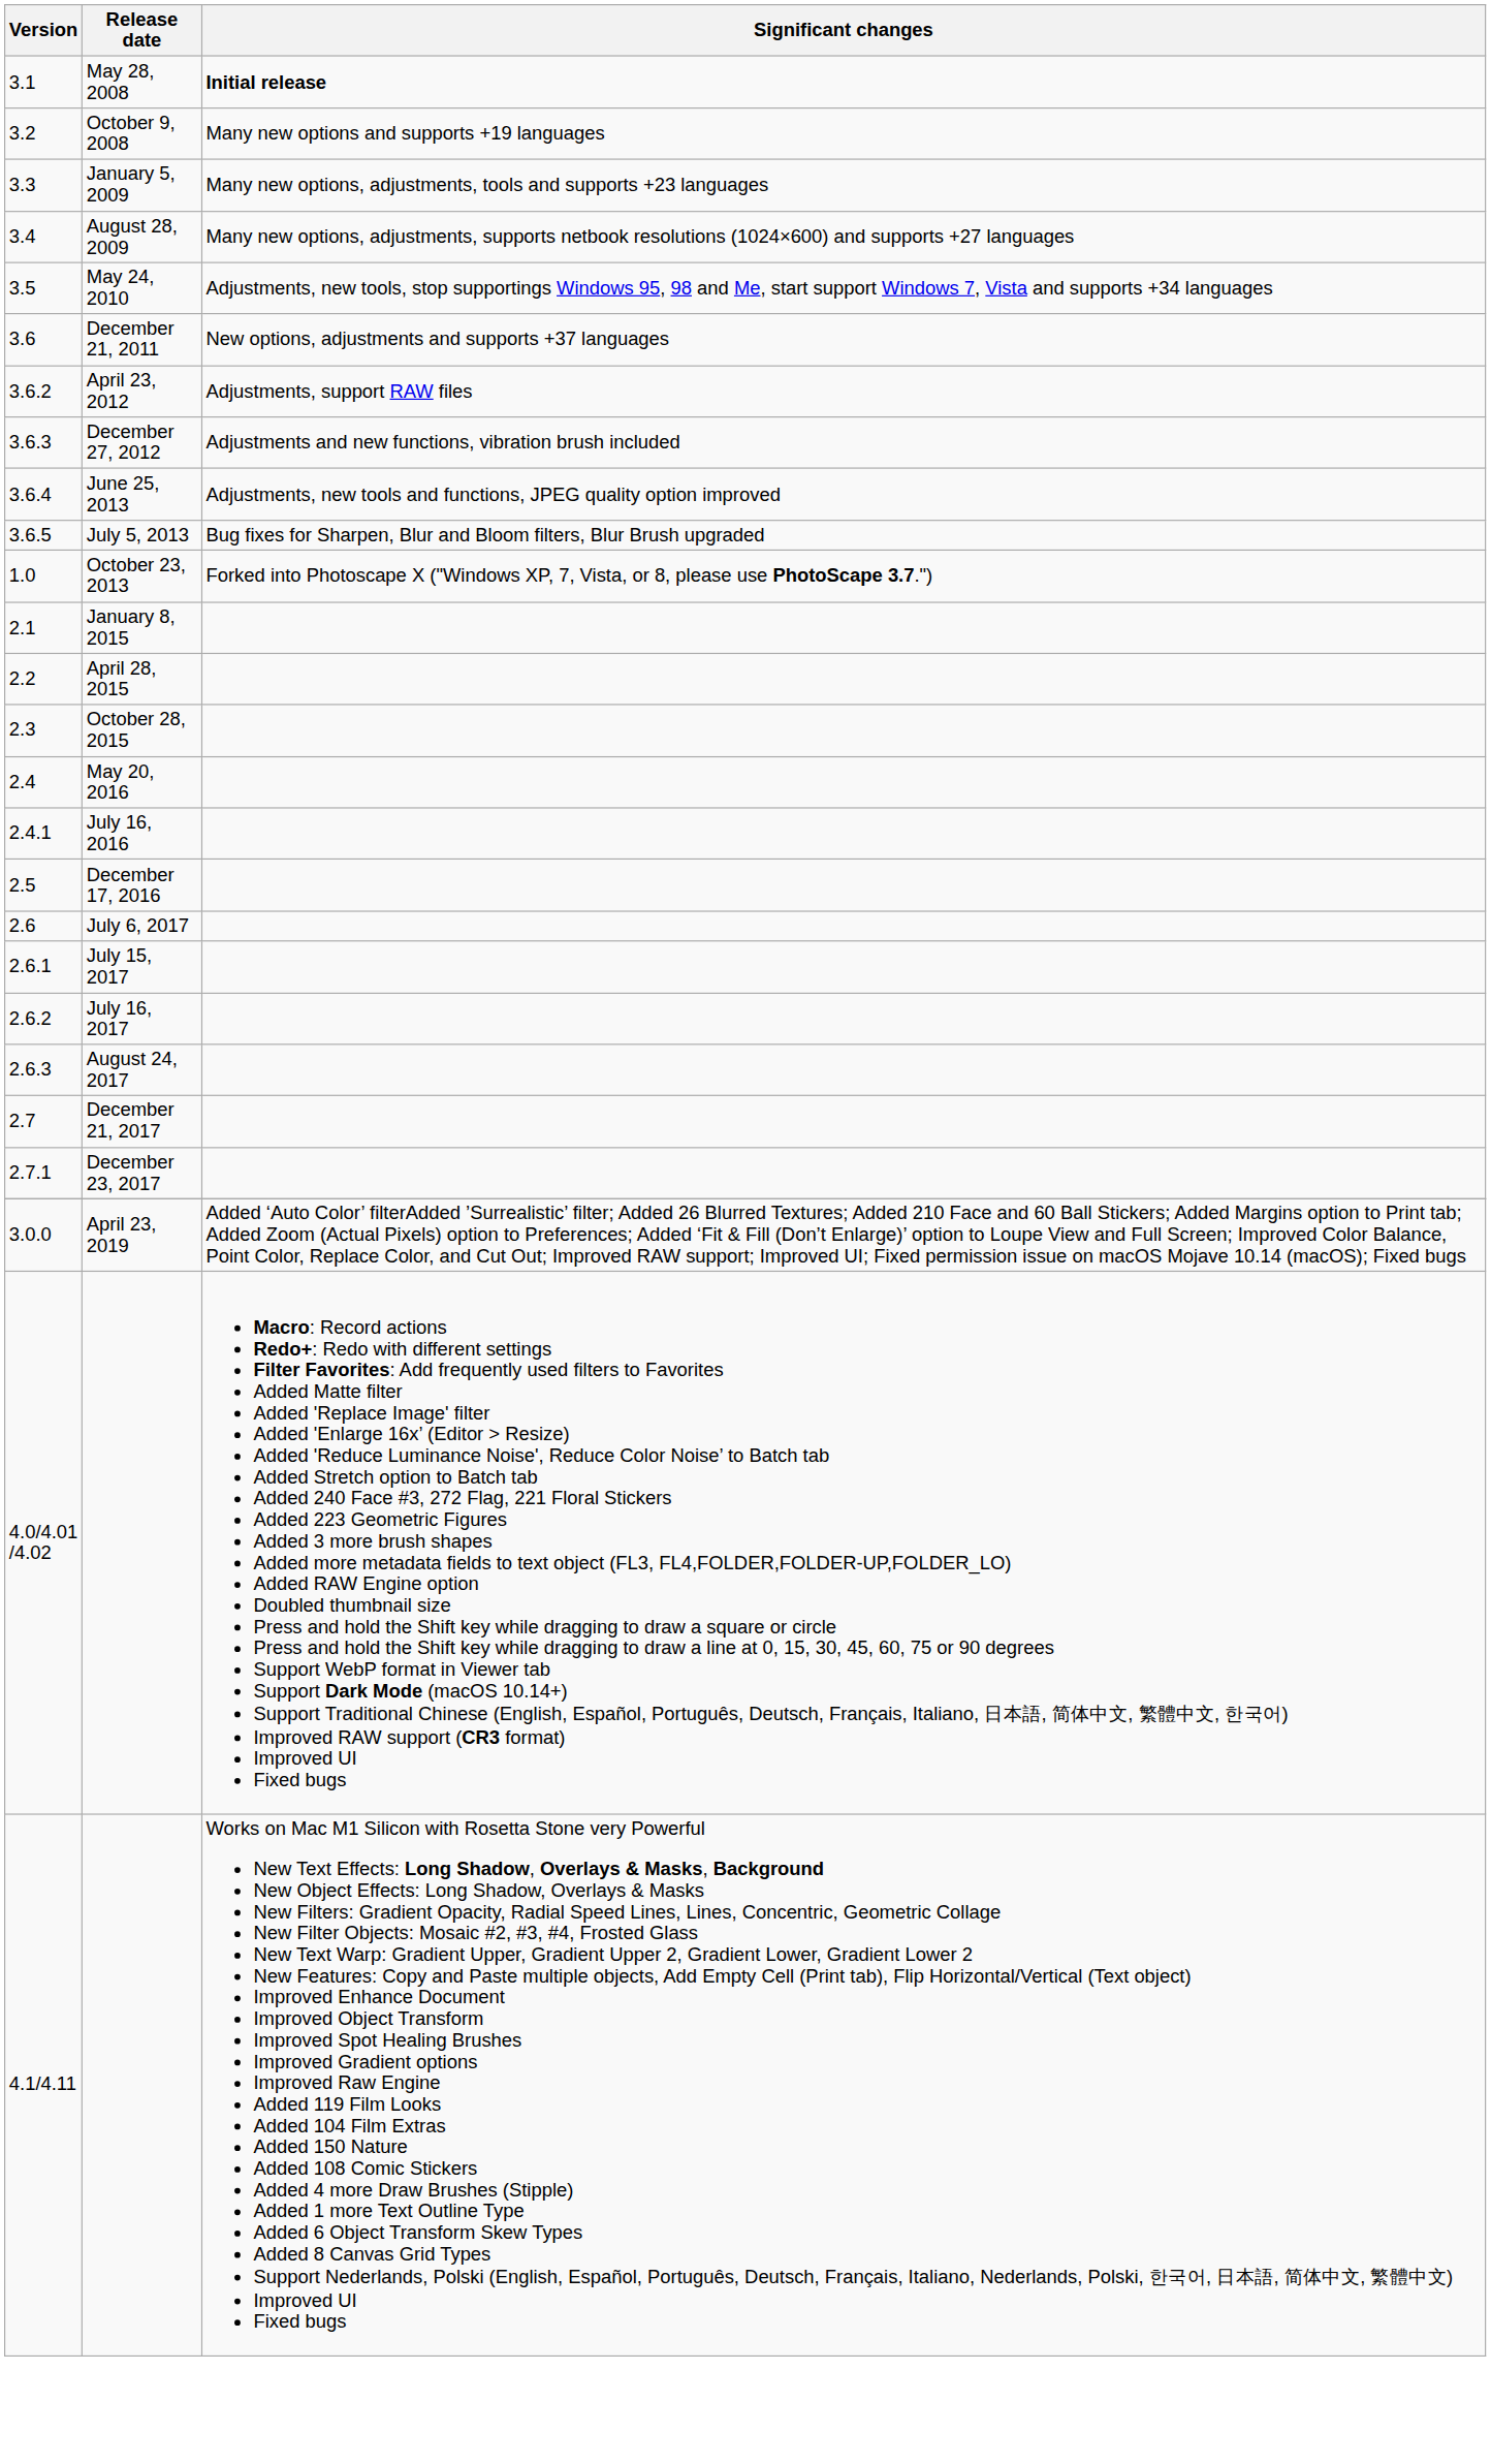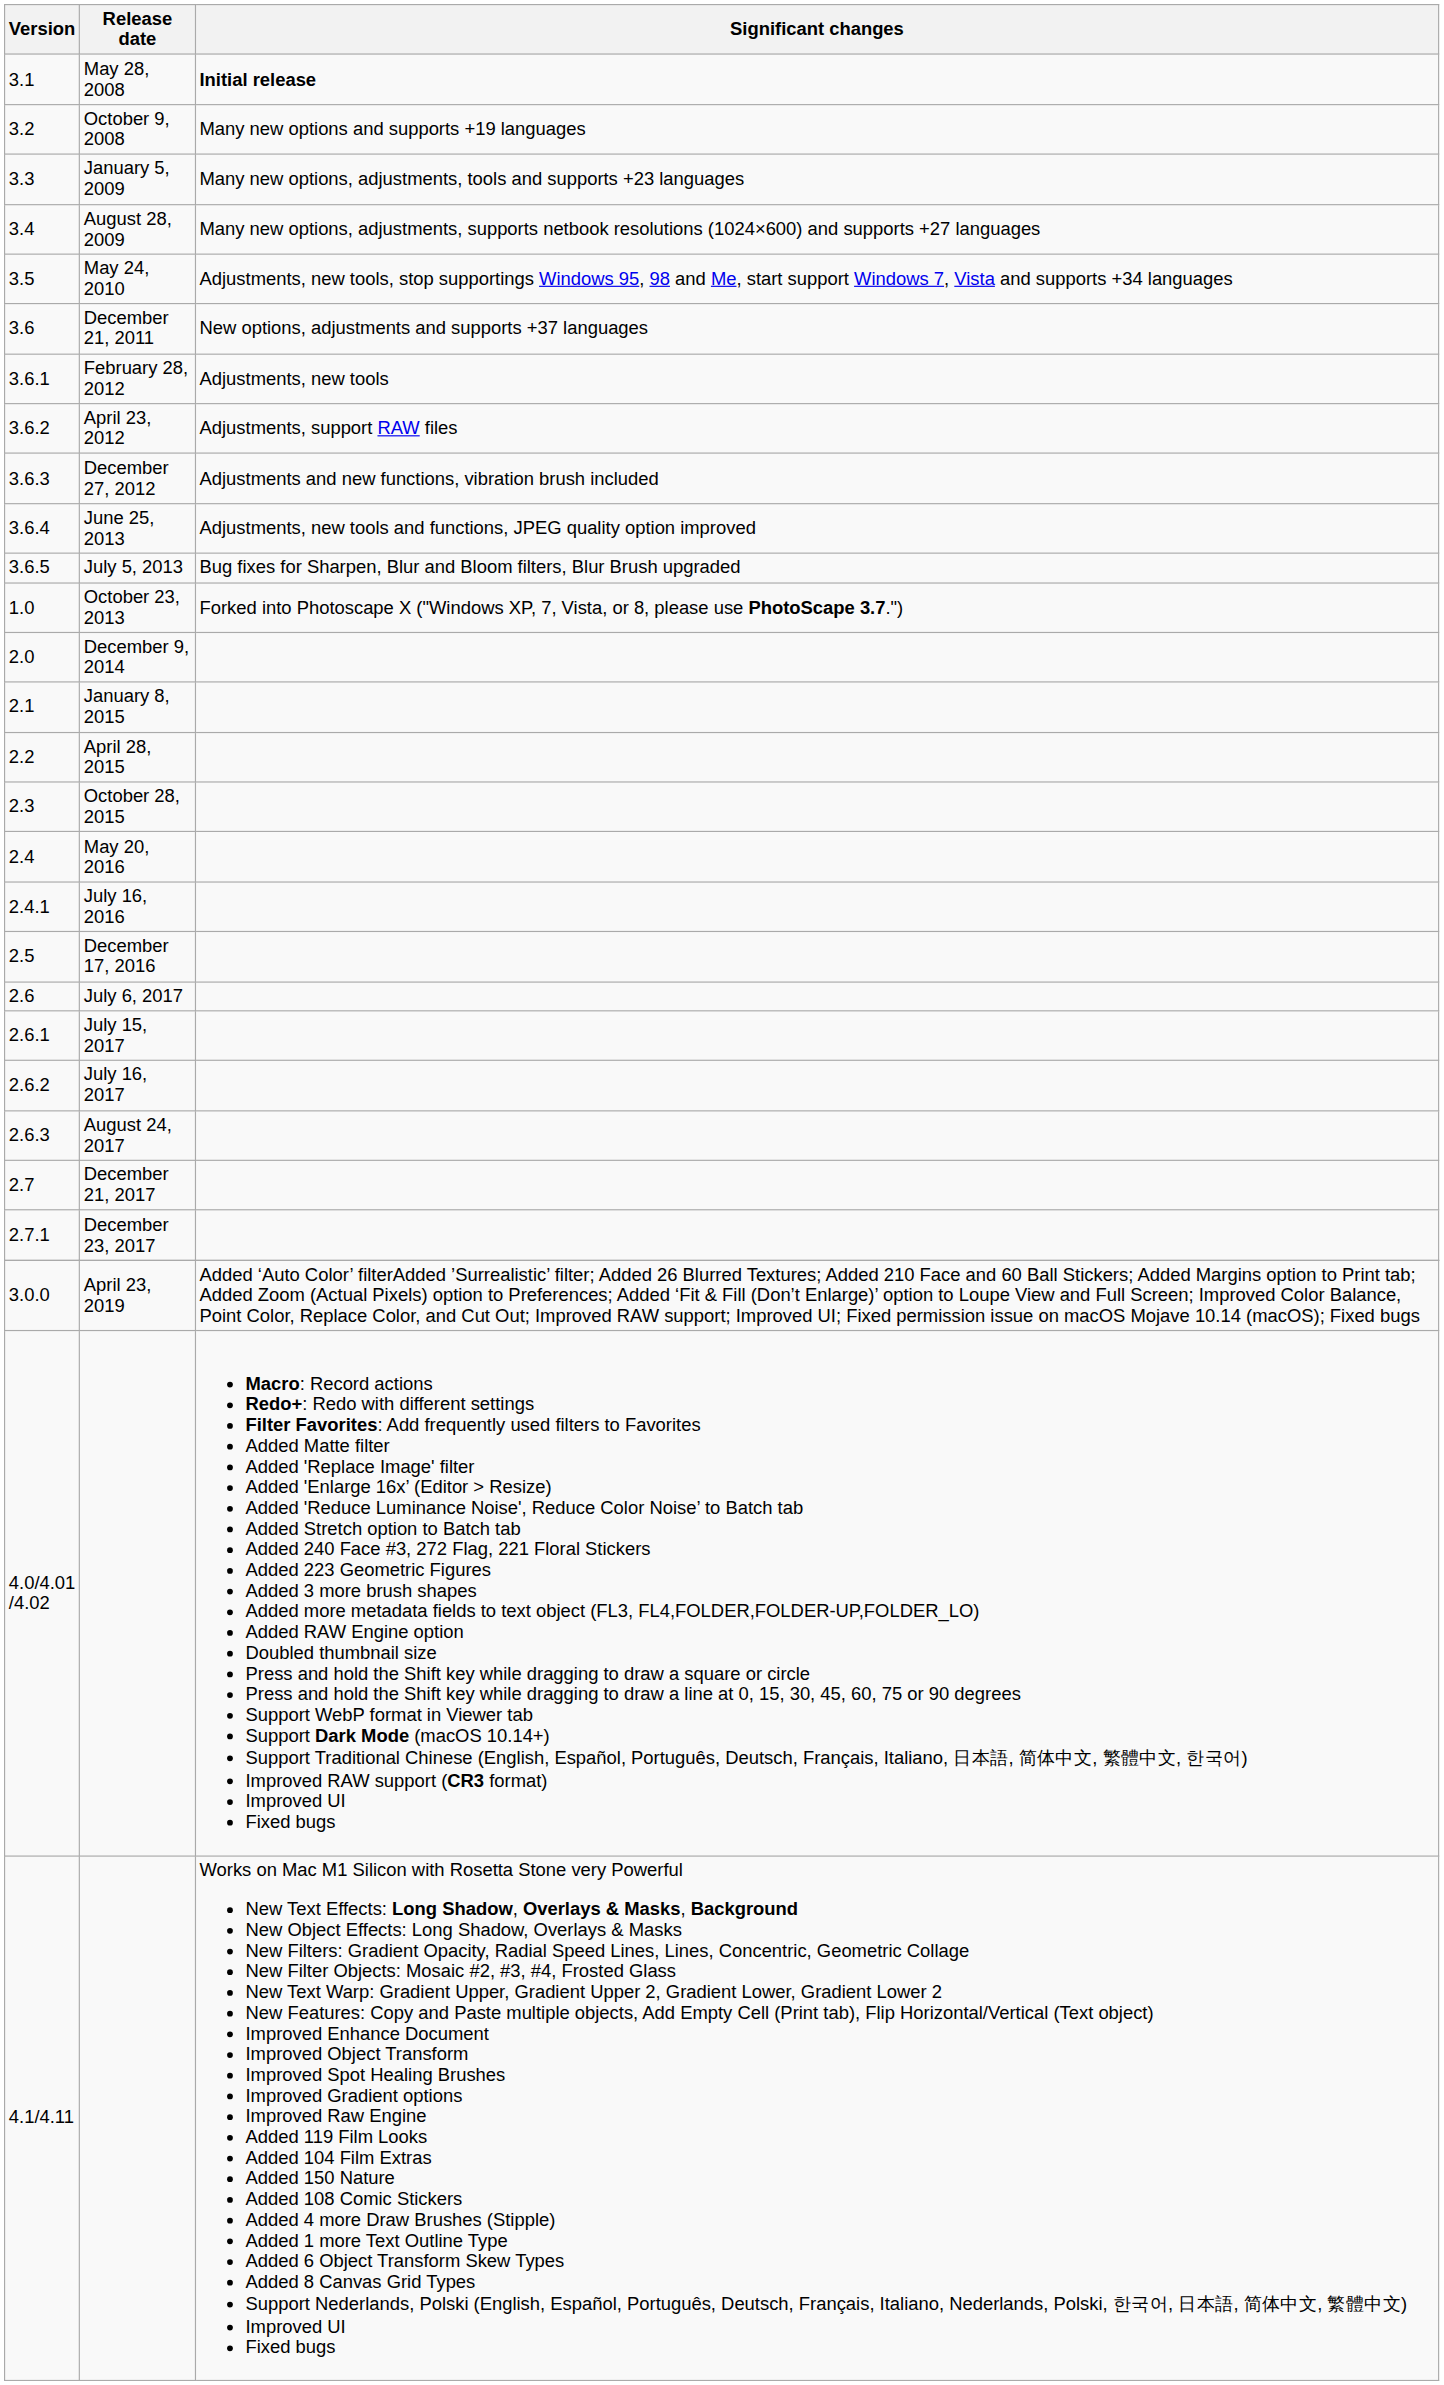+ row: 3.6.1 | February 28, 2012 | Adjustments, new tools
+ row: 2.0 | December 9, 2014
